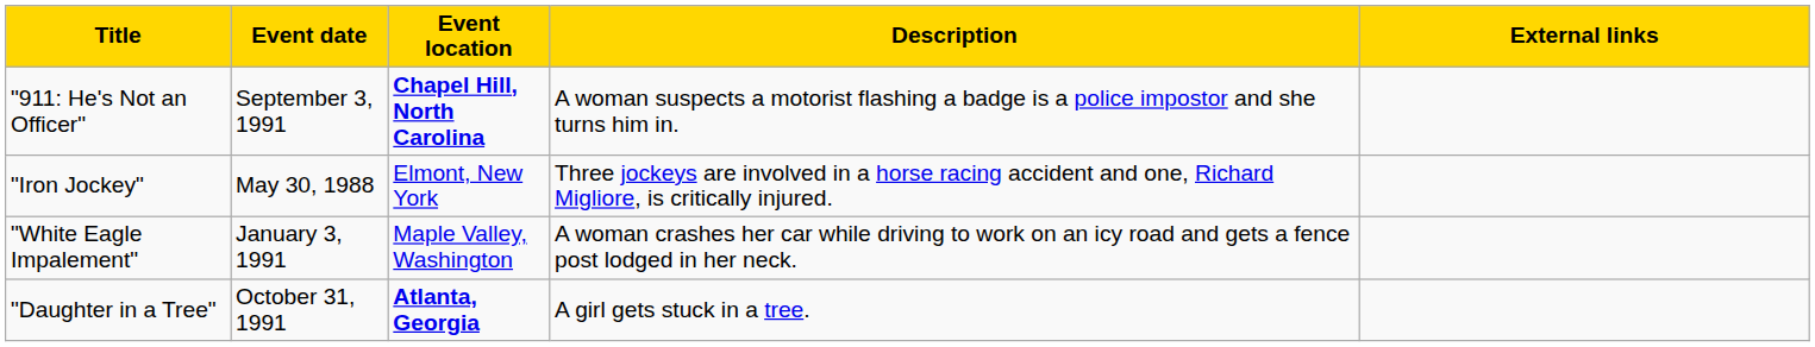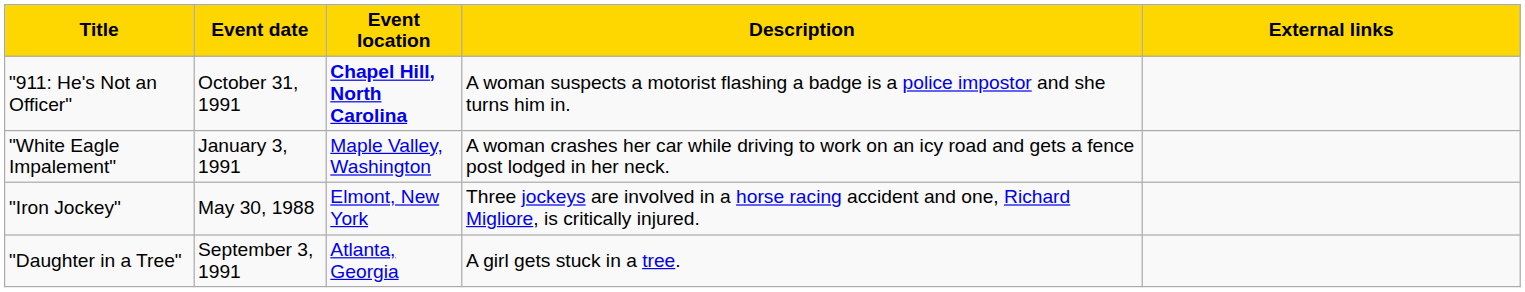"911: He's Not an Officer" | Event date: September 3, 1991 -> October 31, 1991
rows swapped: "Iron Jockey" <-> "White Eagle Impalement"
"Daughter in a Tree" | Event date: October 31, 1991 -> September 3, 1991
"Daughter in a Tree" | Event location: bold -> normal
